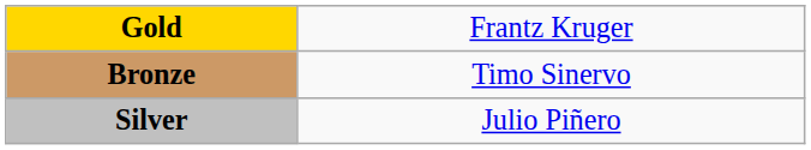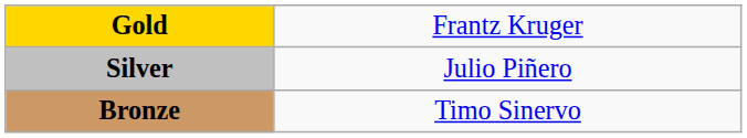rows swapped: Silver <-> Bronze
